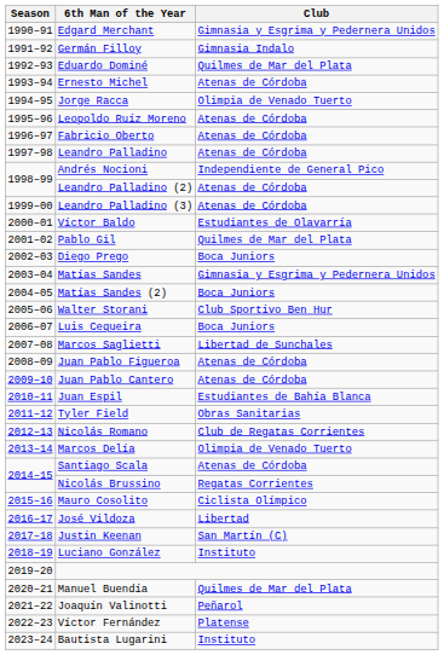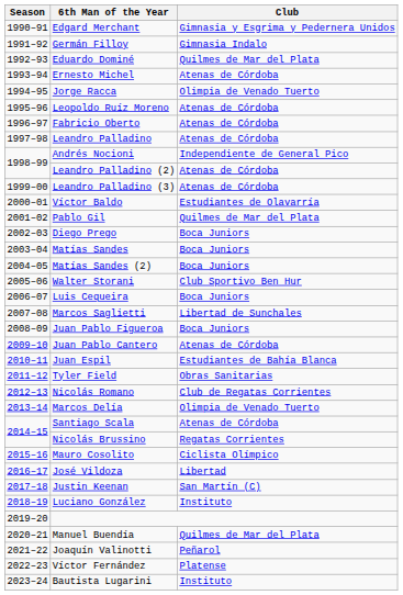Matías Sandes | Club: Gimnasia y Esgrima y Pedernera Unidos -> Boca Juniors
Juan Pablo Figueroa | Club: Atenas de Córdoba -> Boca Juniors
